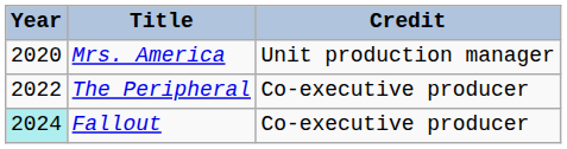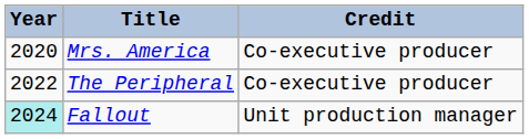Mrs. America | Credit: Unit production manager -> Co-executive producer
Fallout | Credit: Co-executive producer -> Unit production manager
